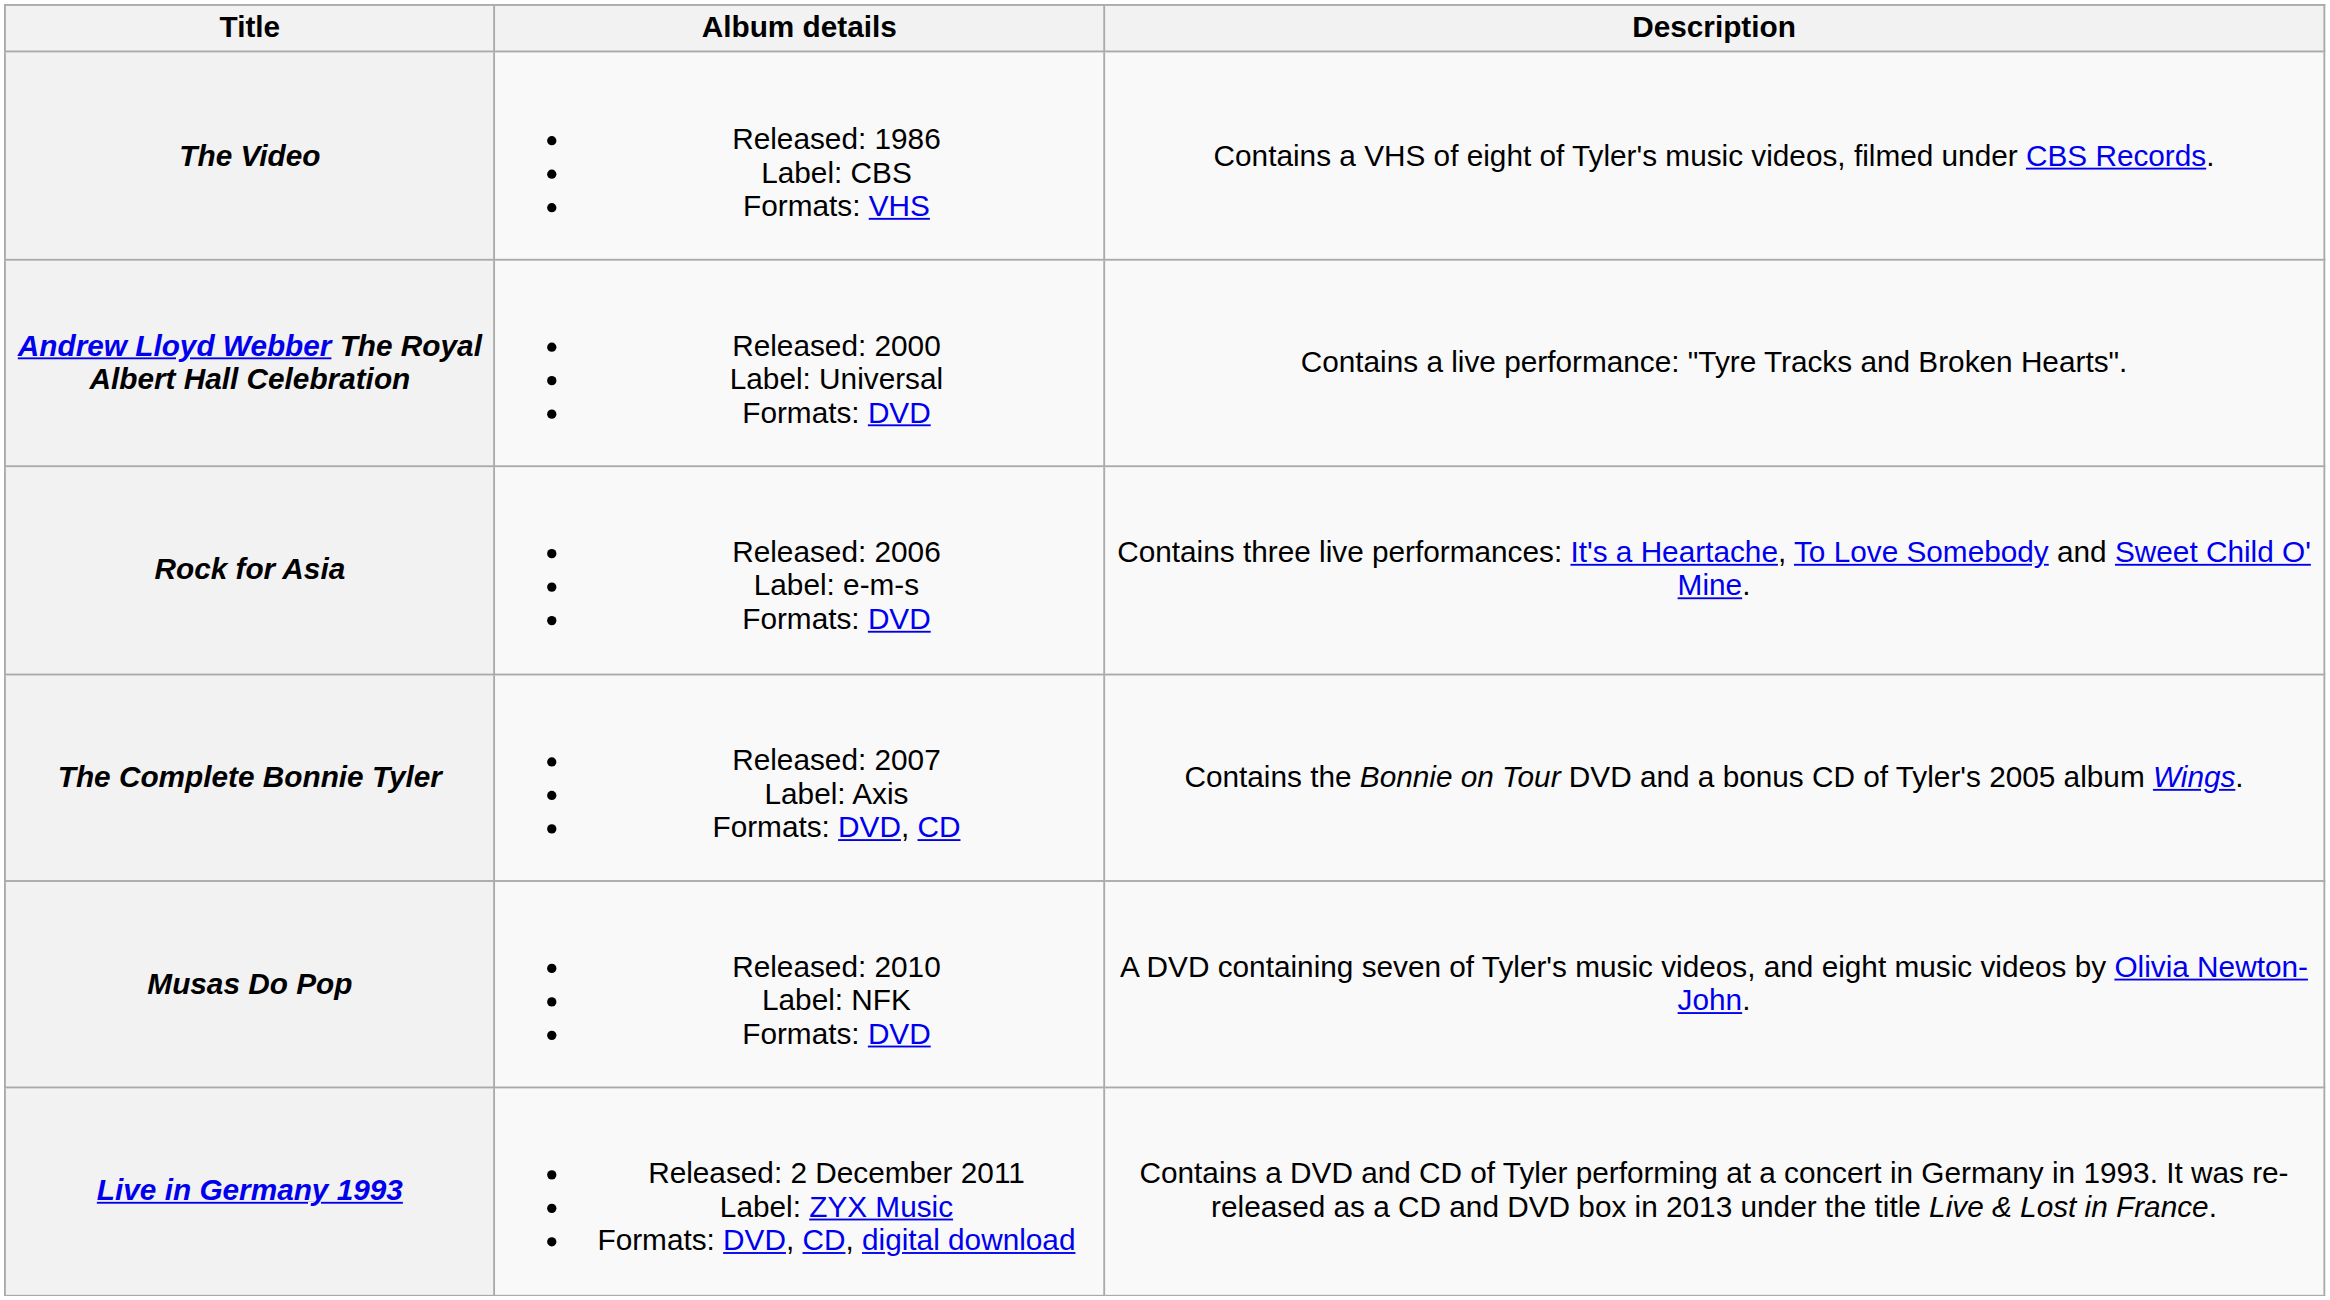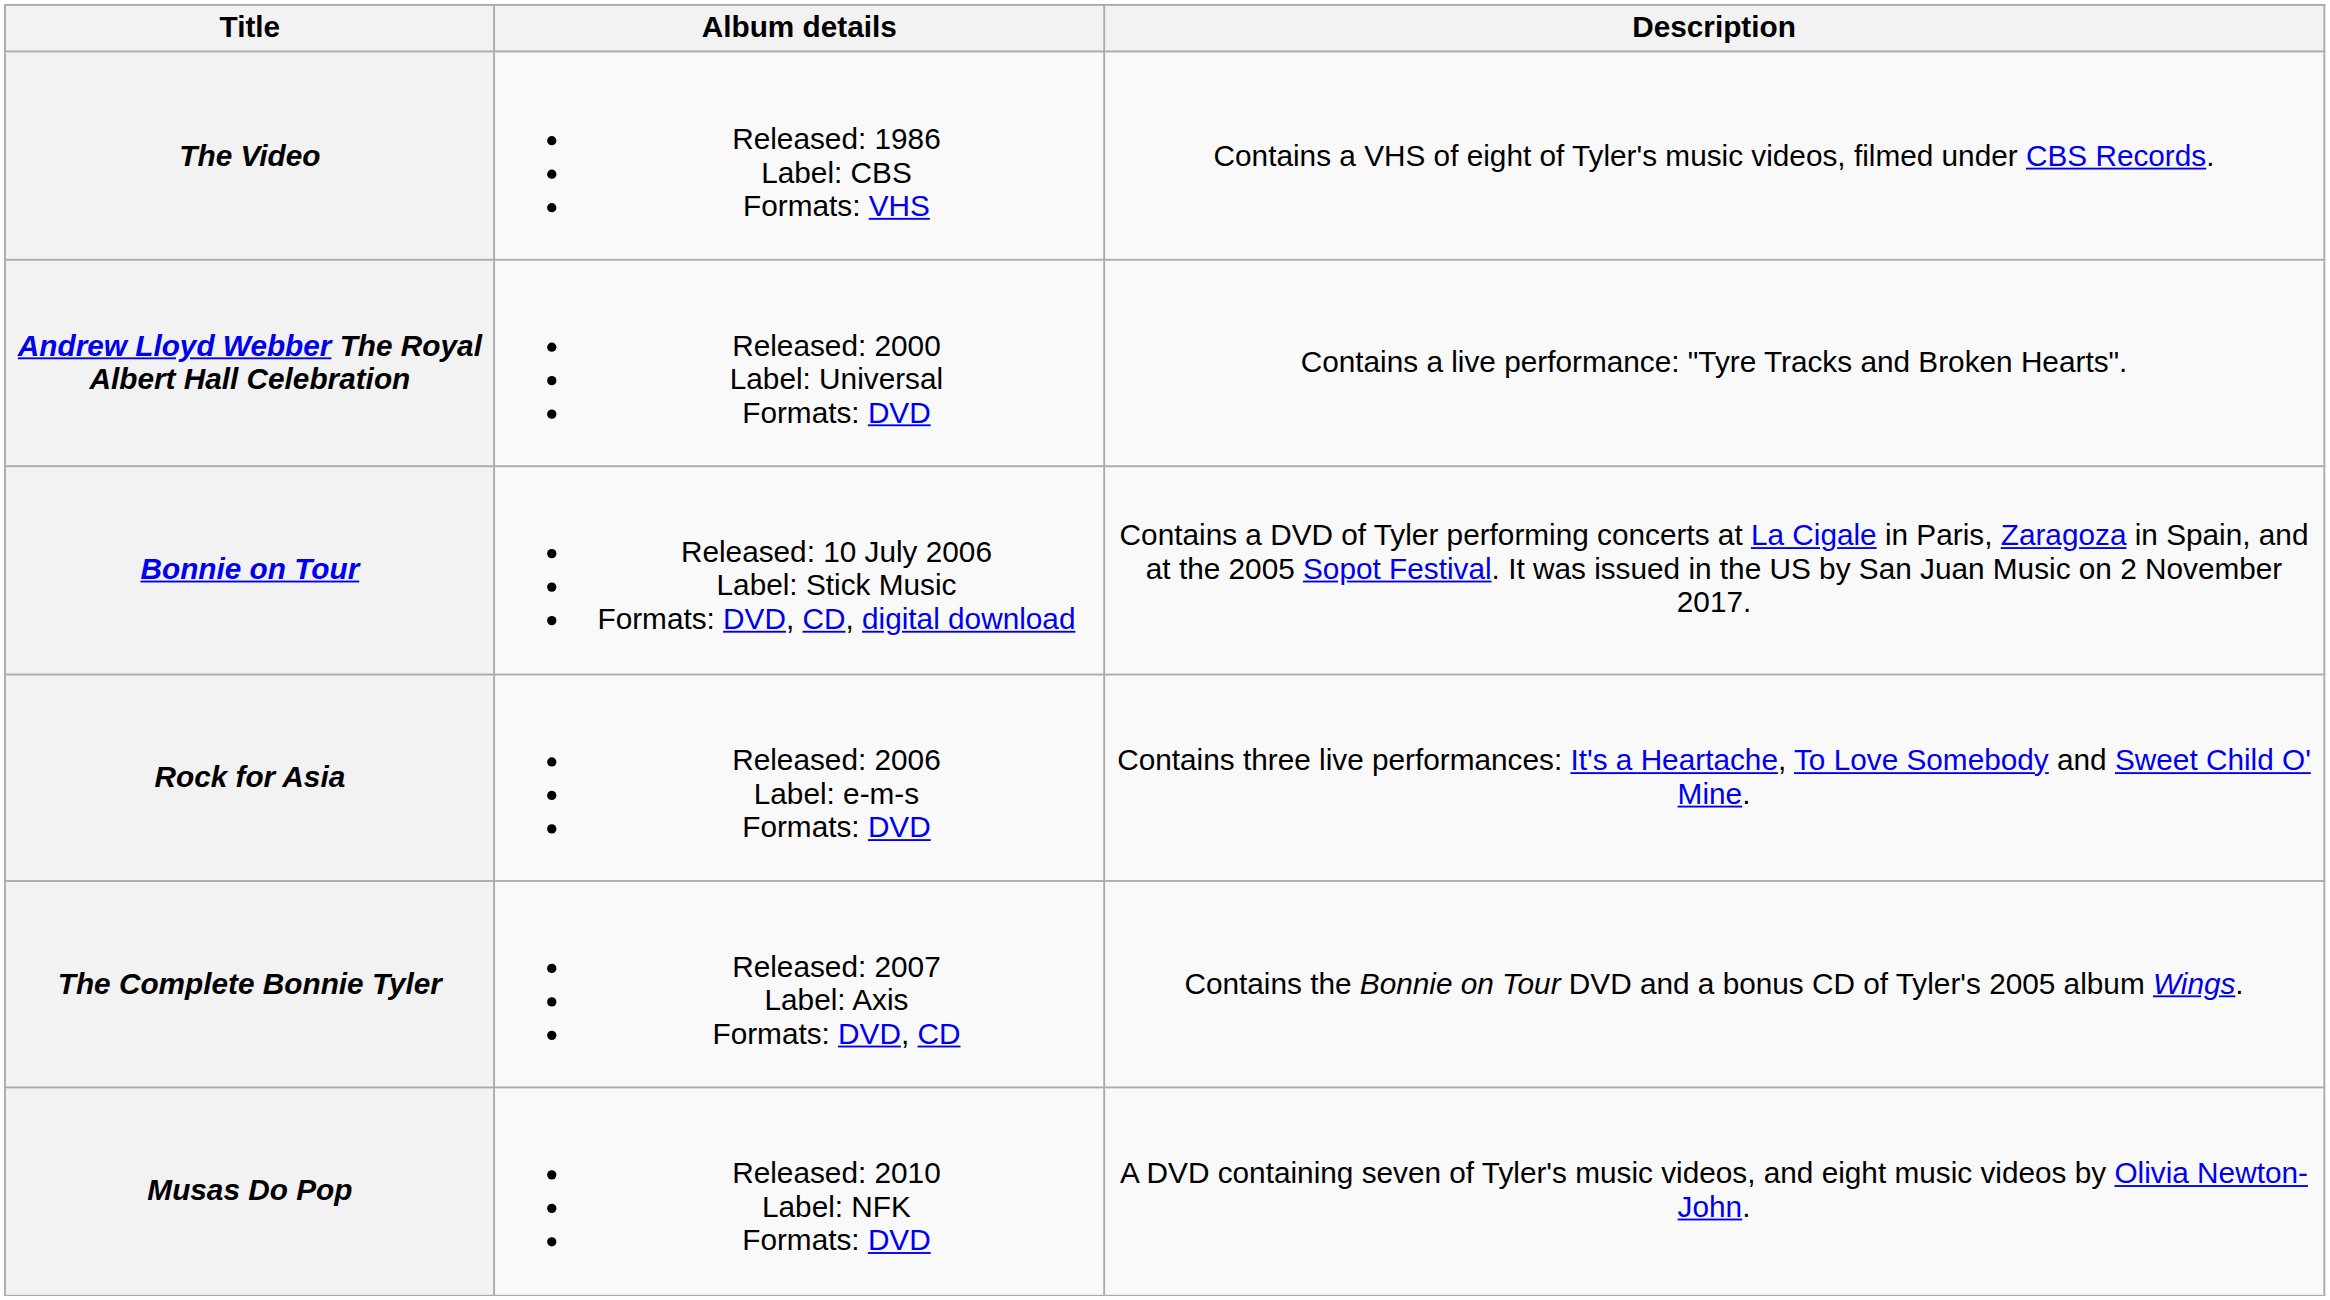+ row: Bonnie on Tour | Released: 10 July 2006 Label: Stick Music Formats: DVD, CD, digital download | Contains a DVD of Tyler performing concerts at La Cigale in Paris, Zaragoza in Spain, and at the 2005 Sopot Festival. It was issued in the US by San Juan Music on 2 November 2017.
- row: Live in Germany 1993 | Released: 2 December 2011 Label: ZYX Music Formats: DVD, CD, digital download | Contains a DVD and CD of Tyler performing at a concert in Germany in 1993. It was re-released as a CD and DVD box in 2013 under the title Live & Lost in France.
